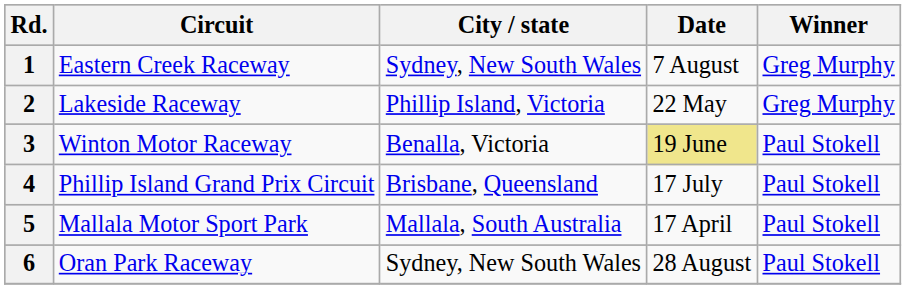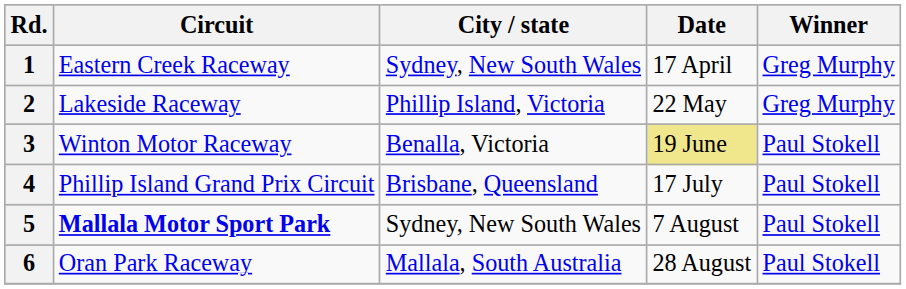1 | Date: 7 August -> 17 April
5 | Circuit: normal -> bold
5 | City / state: Mallala, South Australia -> Sydney, New South Wales
5 | Date: 17 April -> 7 August
6 | City / state: Sydney, New South Wales -> Mallala, South Australia
